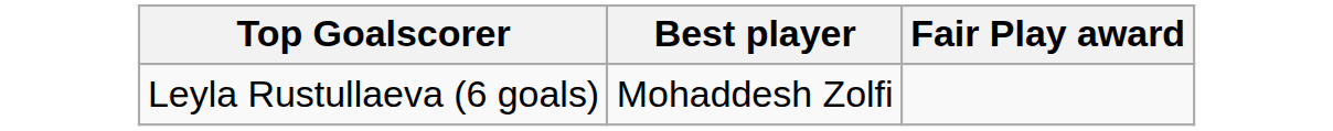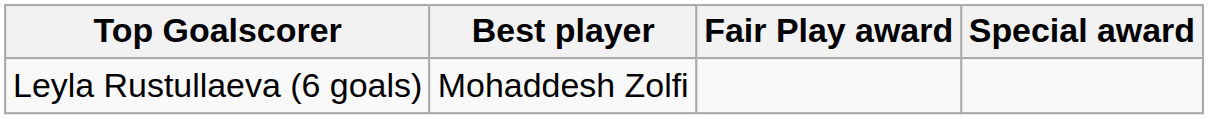+ column: Special award
